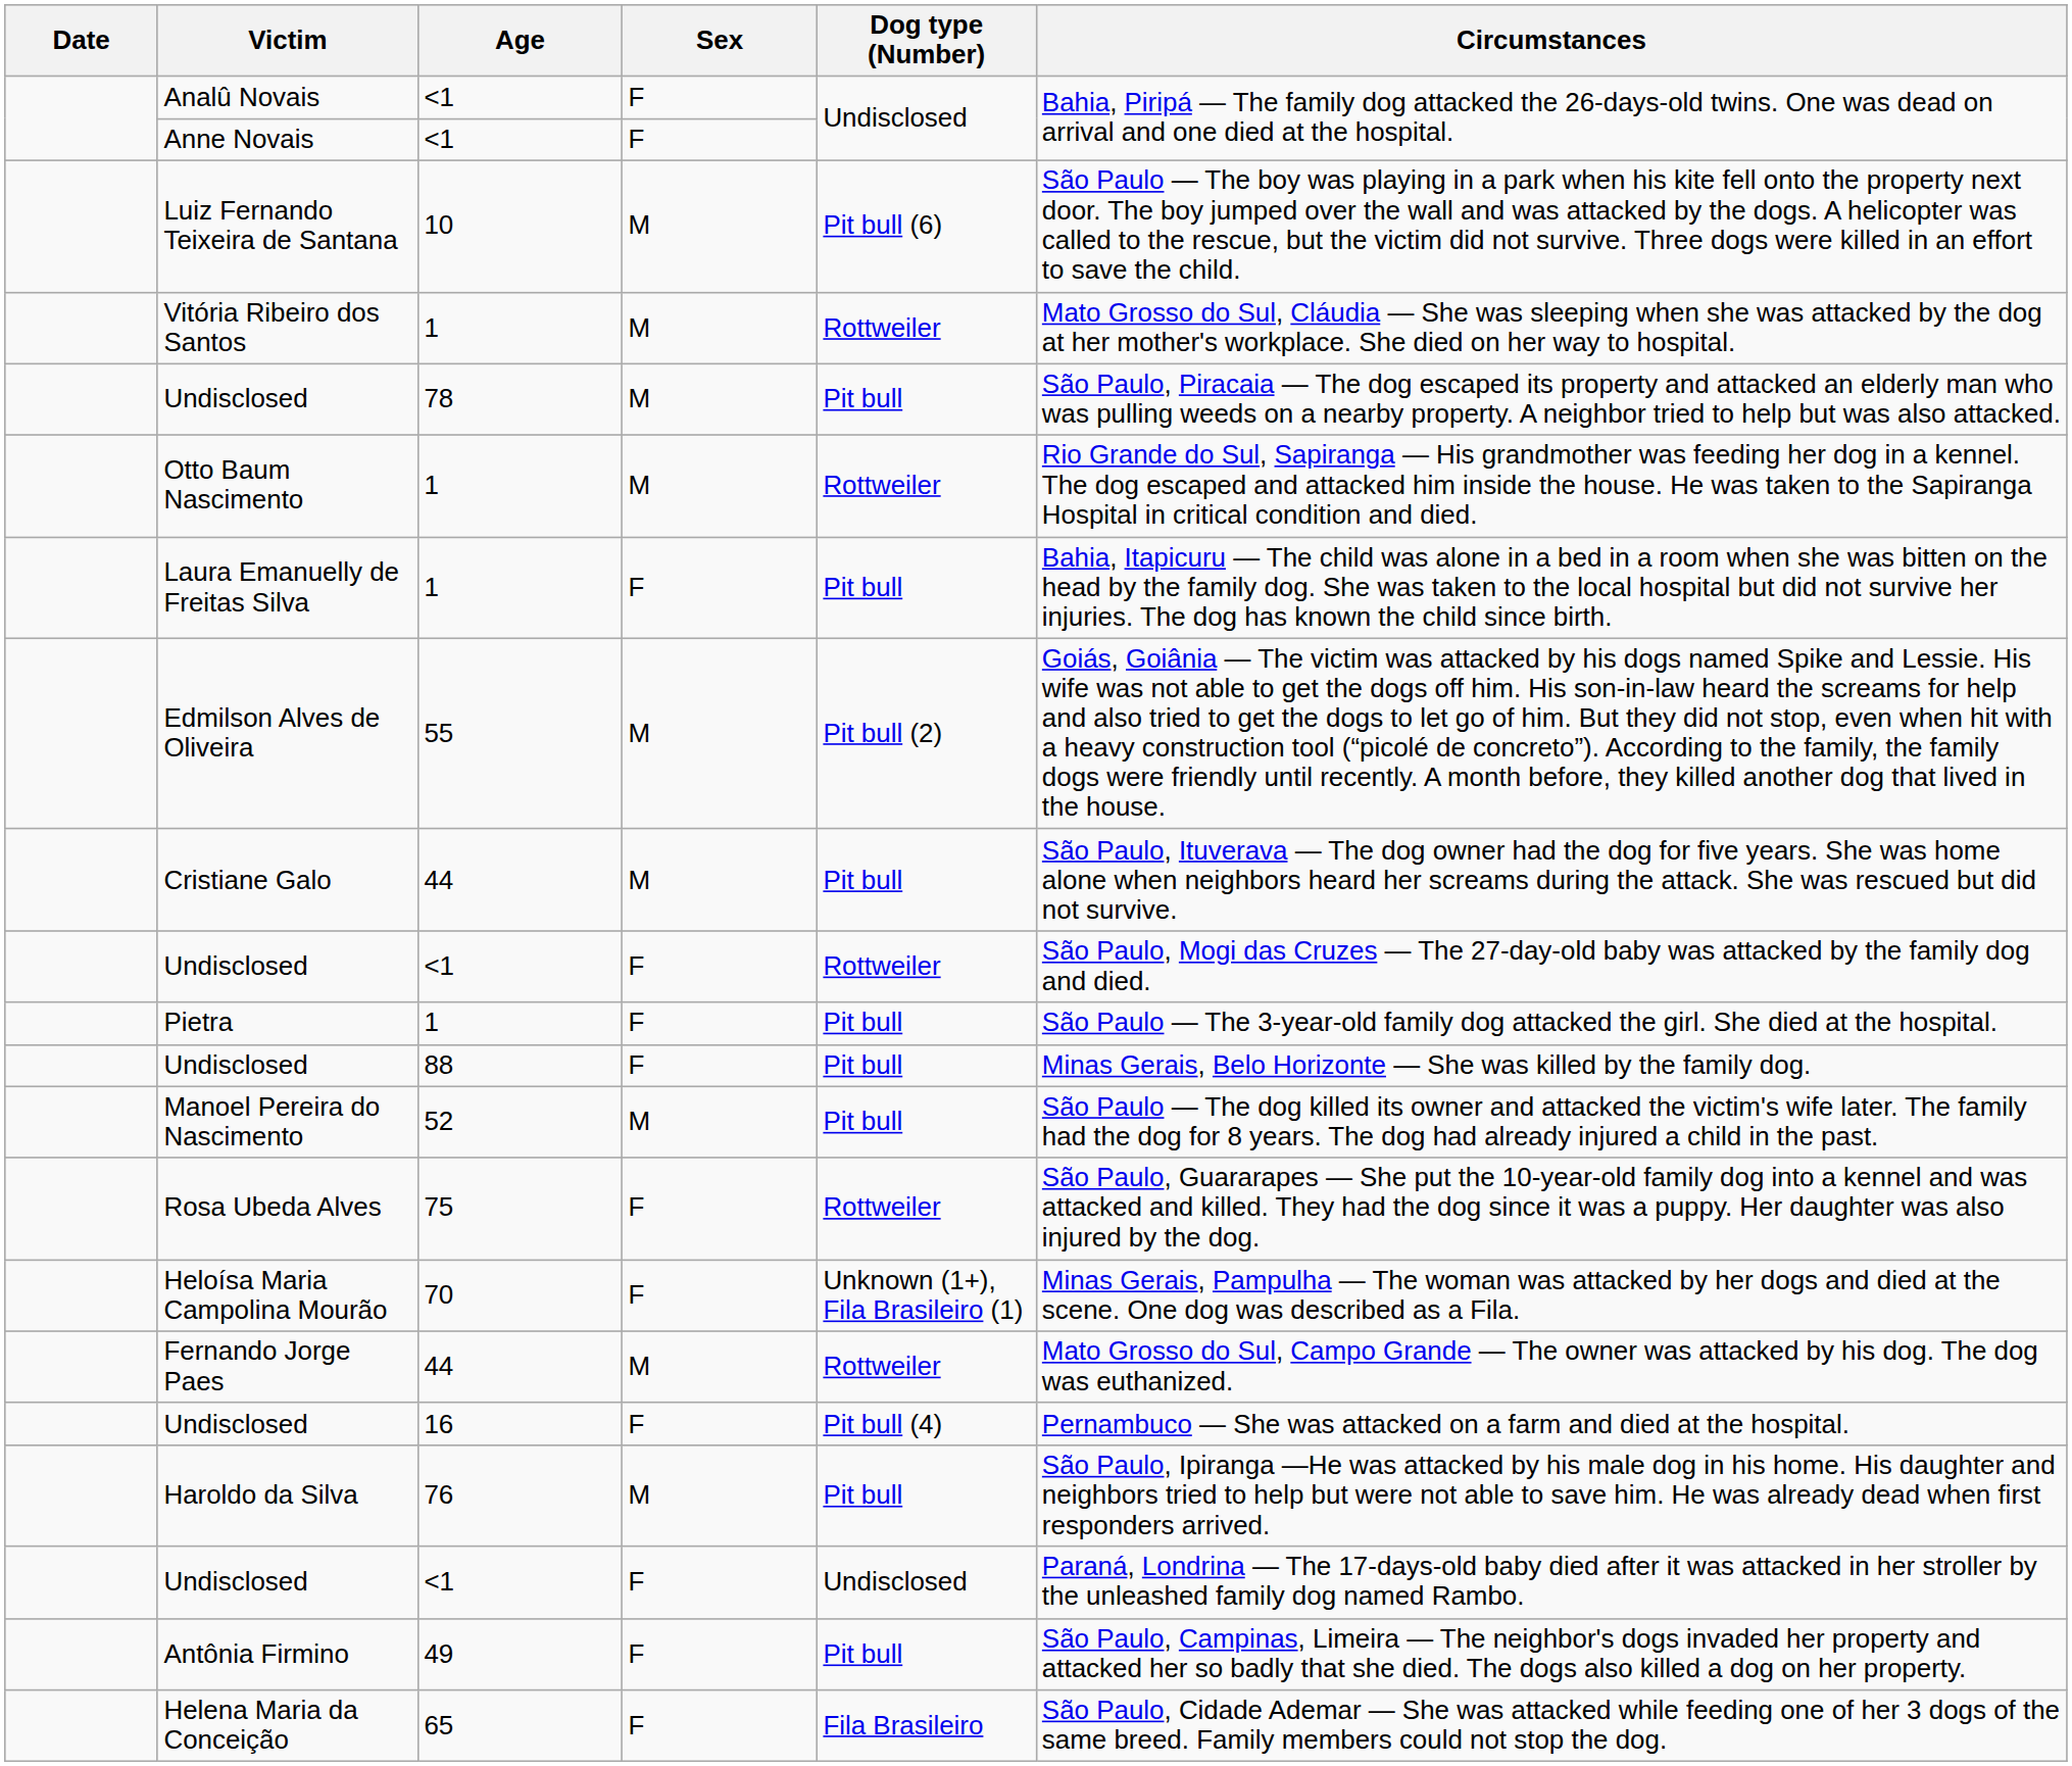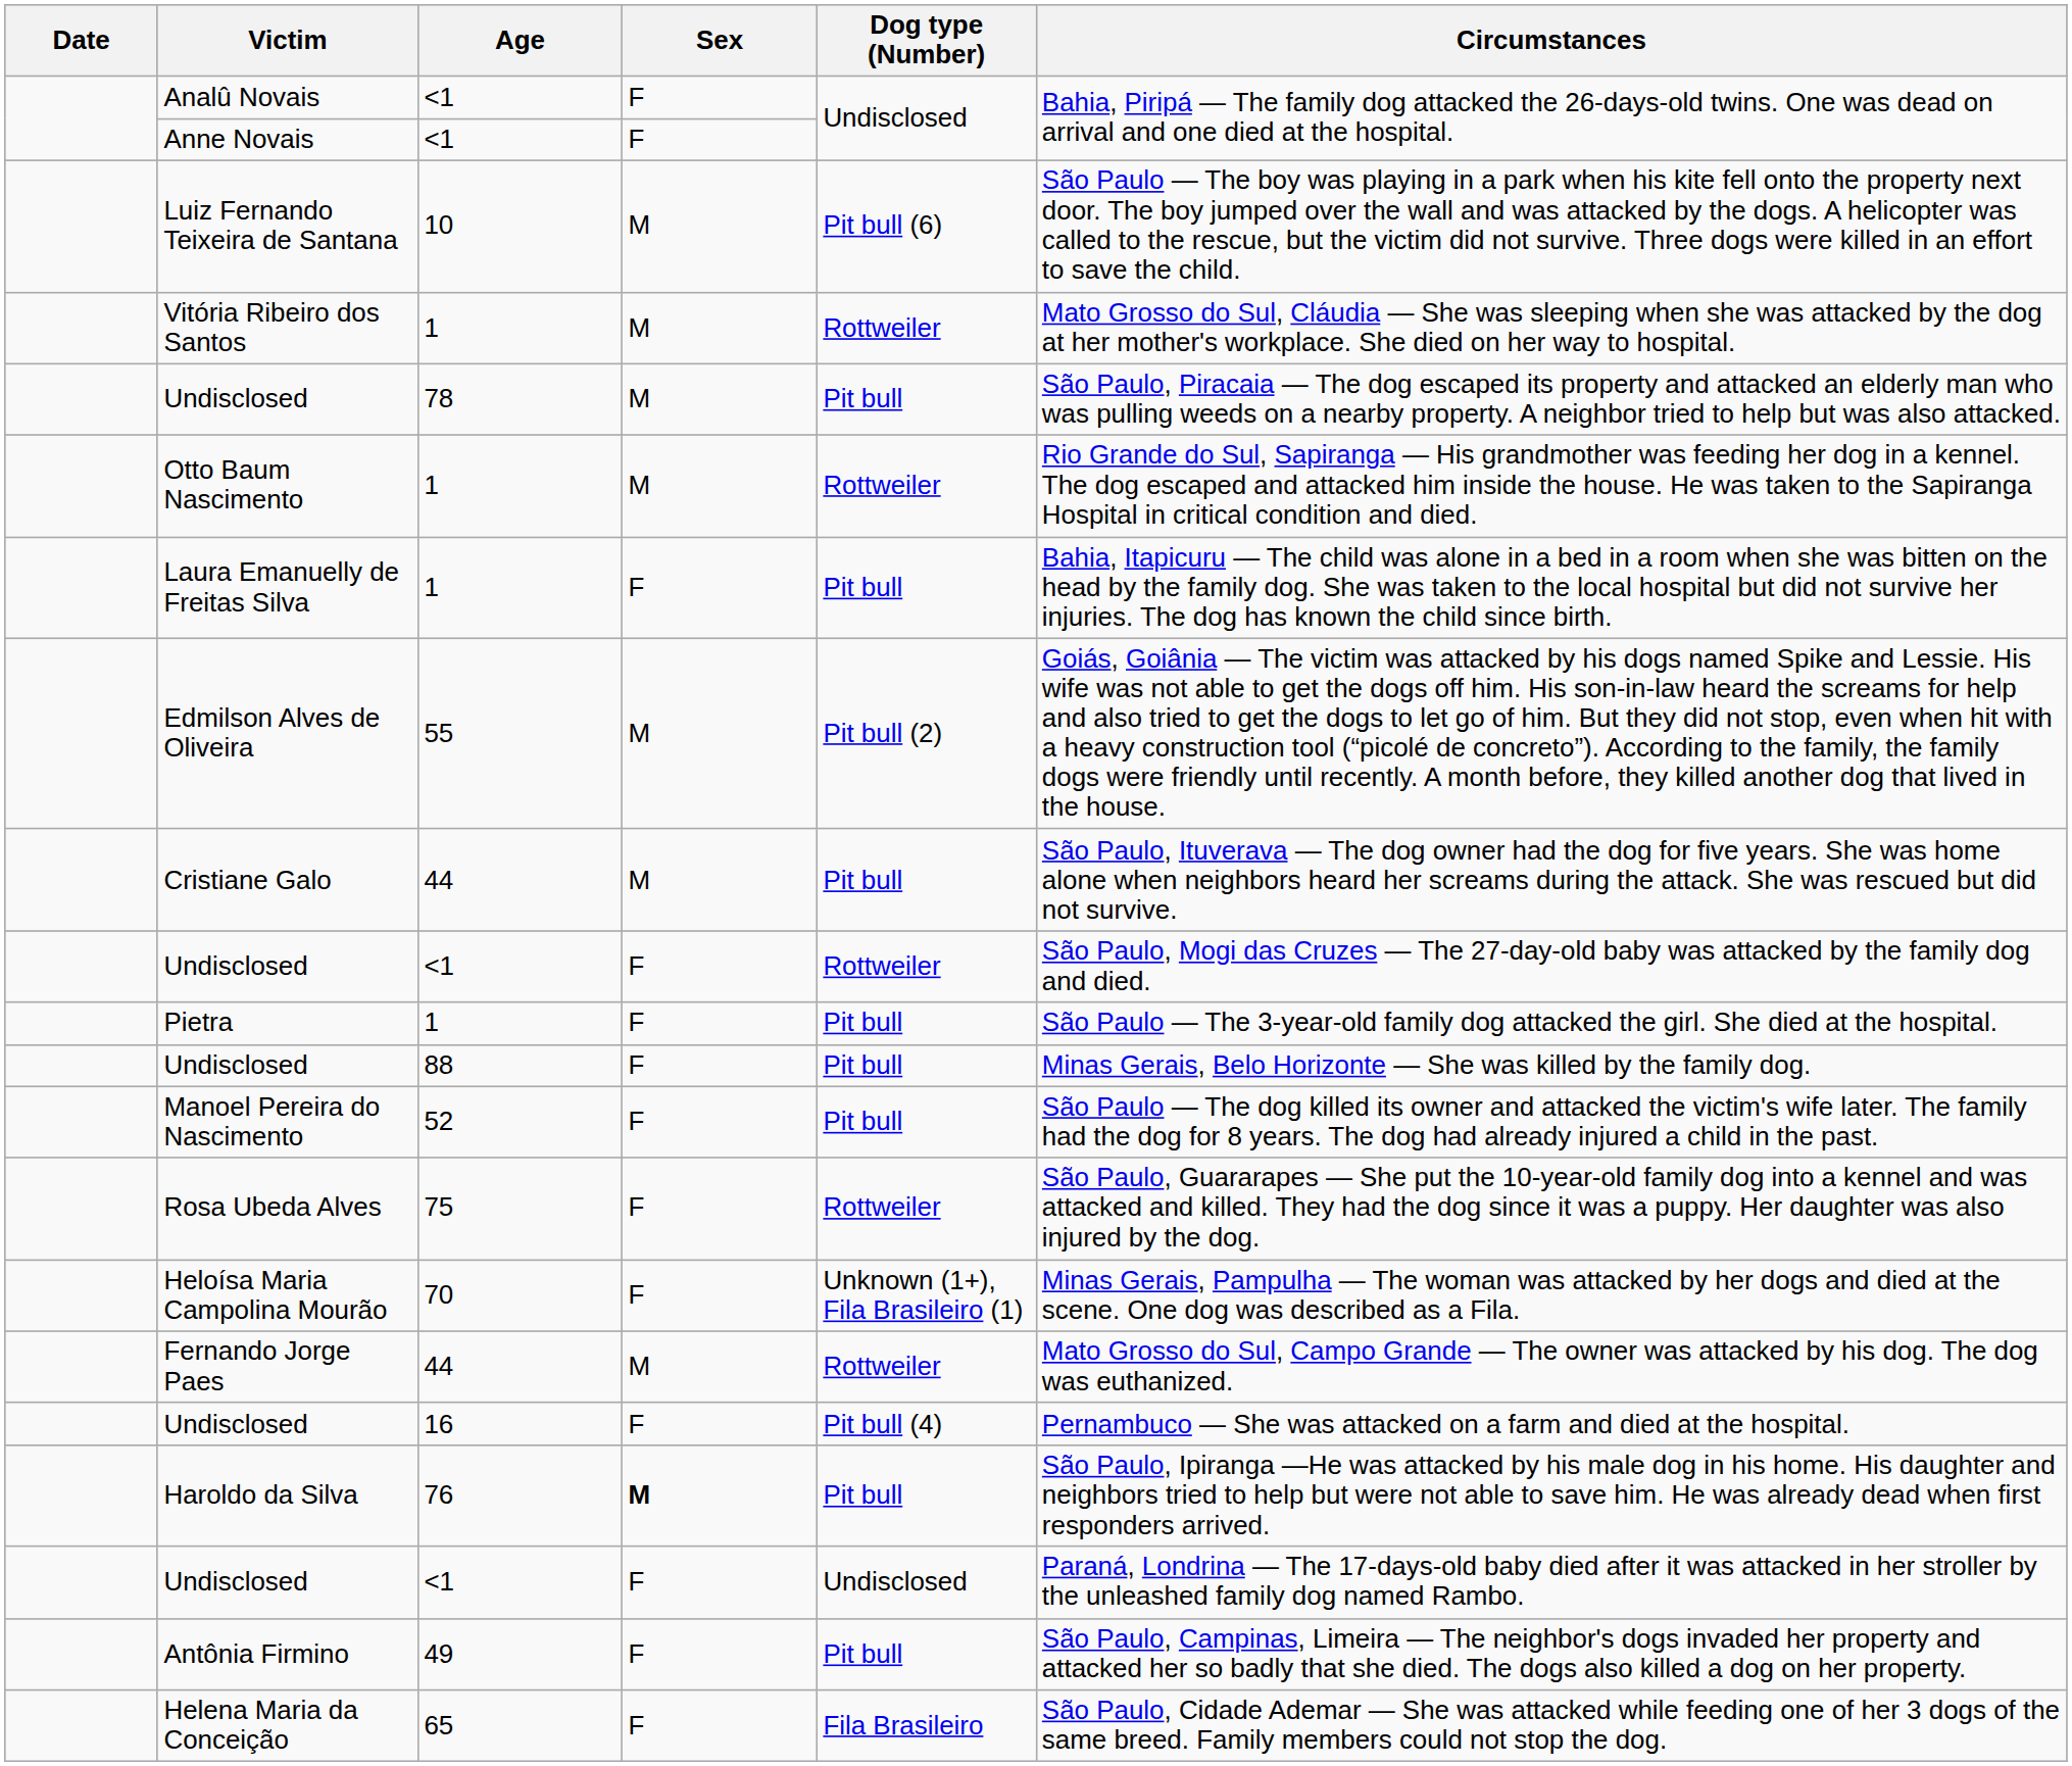Manoel Pereira do Nascimento | Sex: M -> F
Haroldo da Silva | Sex: normal -> bold
